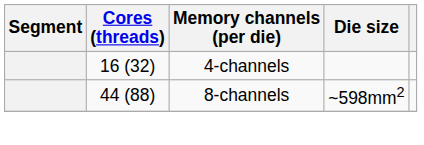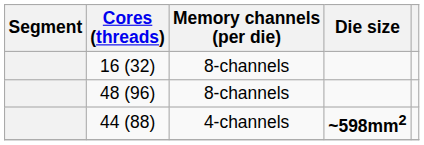16 (32) | Memory channels (per die): 4-channels -> 8-channels
+ row: 48 (96) | 8-channels
44 (88) | Memory channels (per die): 8-channels -> 4-channels
44 (88) | Die size: normal -> bold
